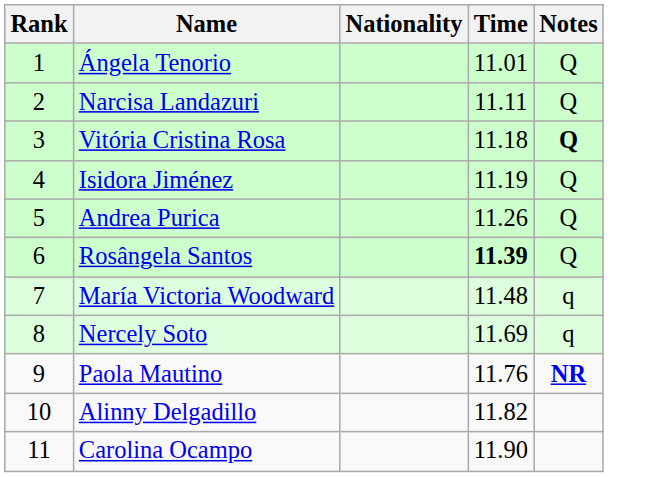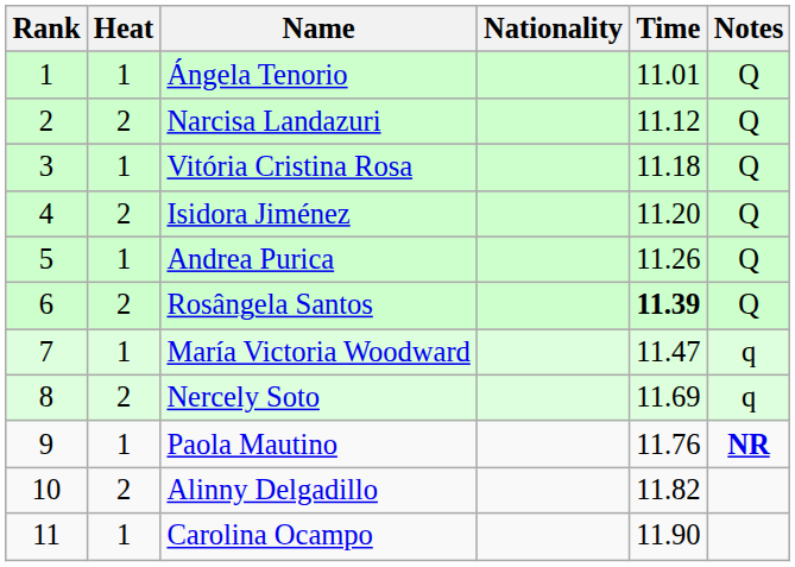+ column: Heat | 1 | 2 | 1 | 2 | 1 | 2 | 1 | 2 | 1 | 2 | 1
Narcisa Landazuri | Time: 11.11 -> 11.12
Vitória Cristina Rosa | Notes: bold -> normal
Isidora Jiménez | Time: 11.19 -> 11.20
María Victoria Woodward | Time: 11.48 -> 11.47
